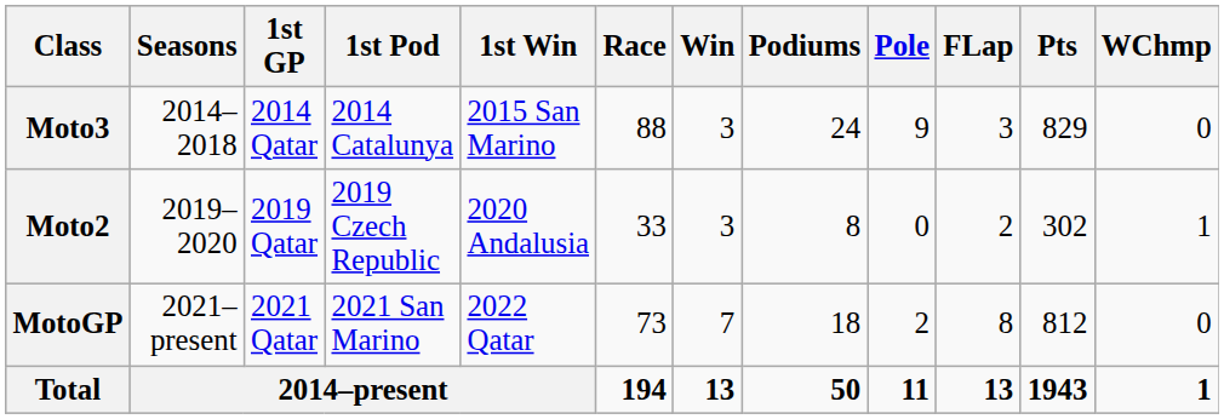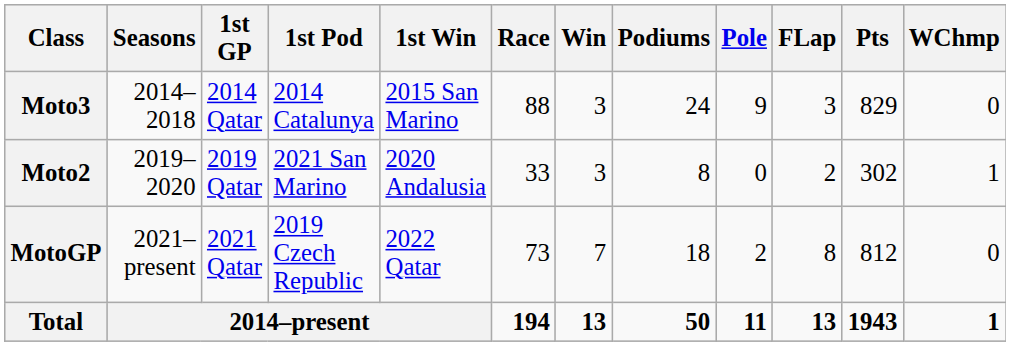Moto2 | 1st Pod: 2019 Czech Republic -> 2021 San Marino
MotoGP | 1st Pod: 2021 San Marino -> 2019 Czech Republic
